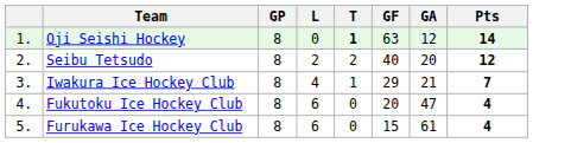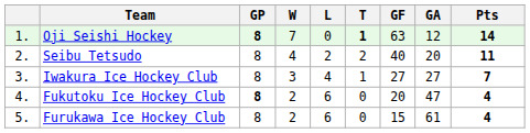+ column: W | 7 | 4 | 3 | 2 | 2
Oji Seishi Hockey | GP: normal -> bold
Seibu Tetsudo | Pts: 12 -> 11
Iwakura Ice Hockey Club | GF: 29 -> 27
Iwakura Ice Hockey Club | GA: 21 -> 27
Fukutoku Ice Hockey Club | GP: normal -> bold
